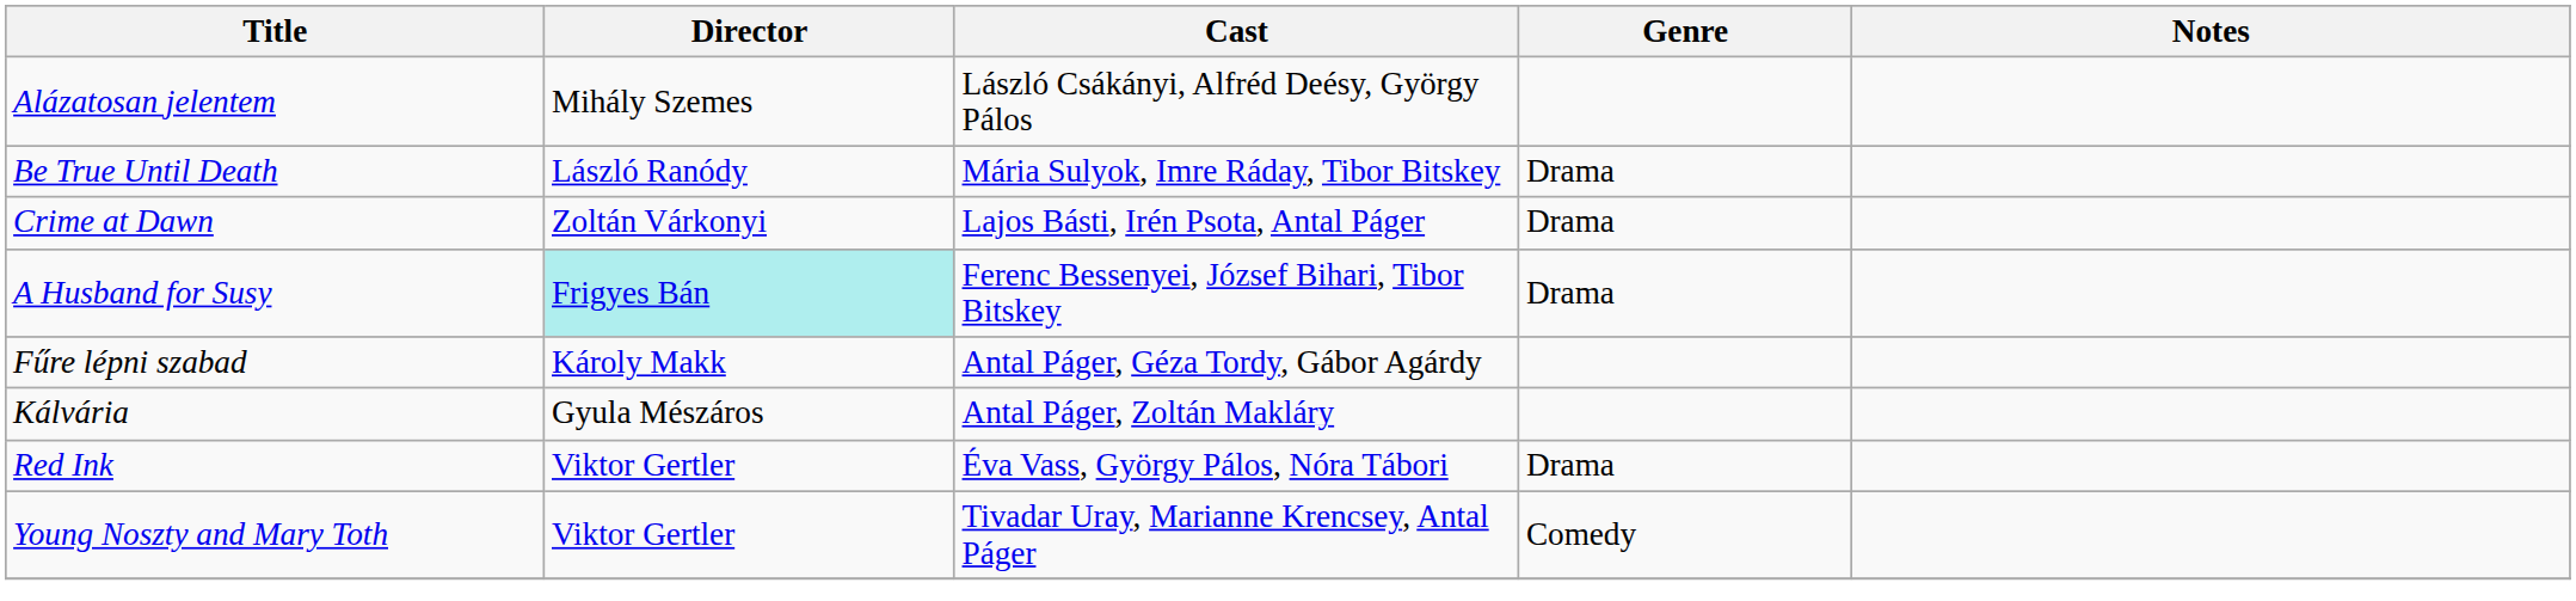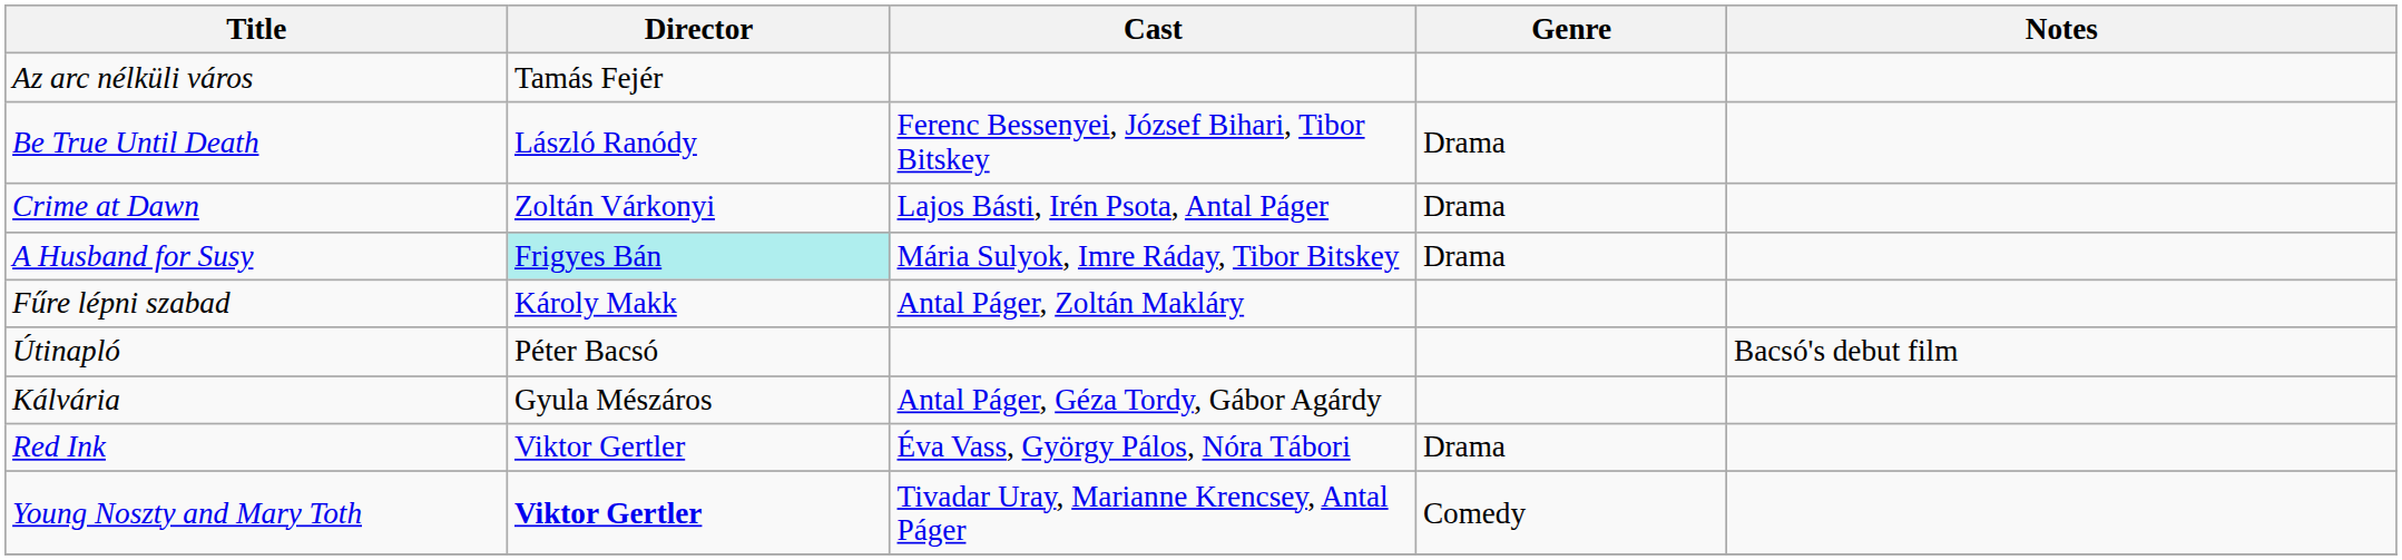- row: Alázatosan jelentem | Mihály Szemes | László Csákányi, Alfréd Deésy, György Pálos
+ row: Az arc nélküli város | Tamás Fejér
Be True Until Death | Cast: Mária Sulyok, Imre Ráday, Tibor Bitskey -> Ferenc Bessenyei, József Bihari, Tibor Bitskey
A Husband for Susy | Cast: Ferenc Bessenyei, József Bihari, Tibor Bitskey -> Mária Sulyok, Imre Ráday, Tibor Bitskey
Fűre lépni szabad | Cast: Antal Páger, Géza Tordy, Gábor Agárdy -> Antal Páger, Zoltán Makláry
+ row: Útinapló | Péter Bacsó | Bacsó's debut film
Kálvária | Cast: Antal Páger, Zoltán Makláry -> Antal Páger, Géza Tordy, Gábor Agárdy
Young Noszty and Mary Toth | Director: normal -> bold
